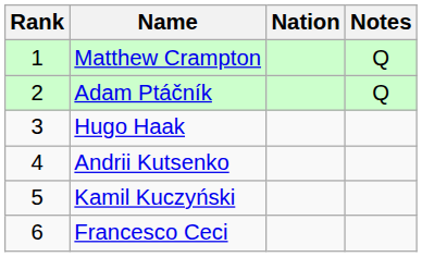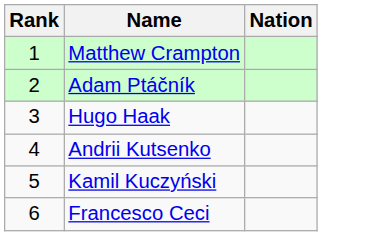- column: Notes | Q | Q
